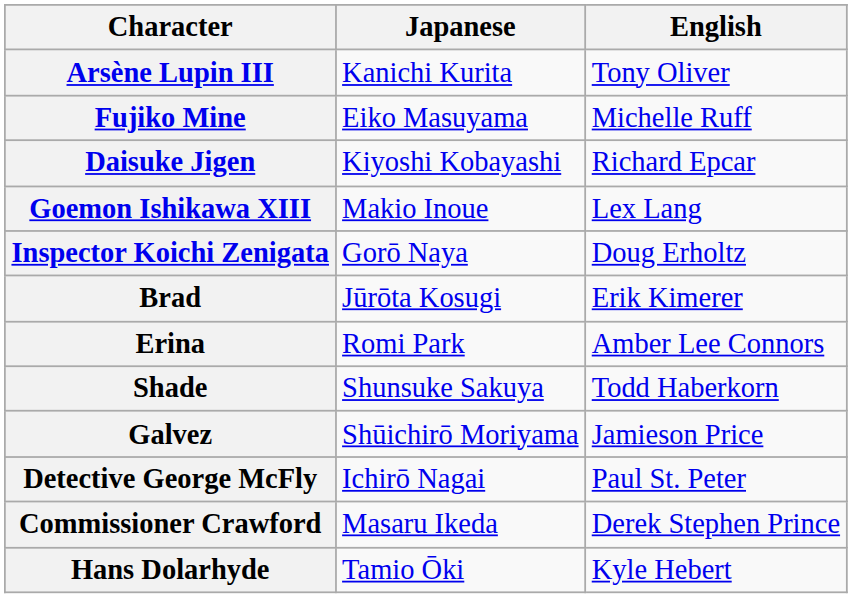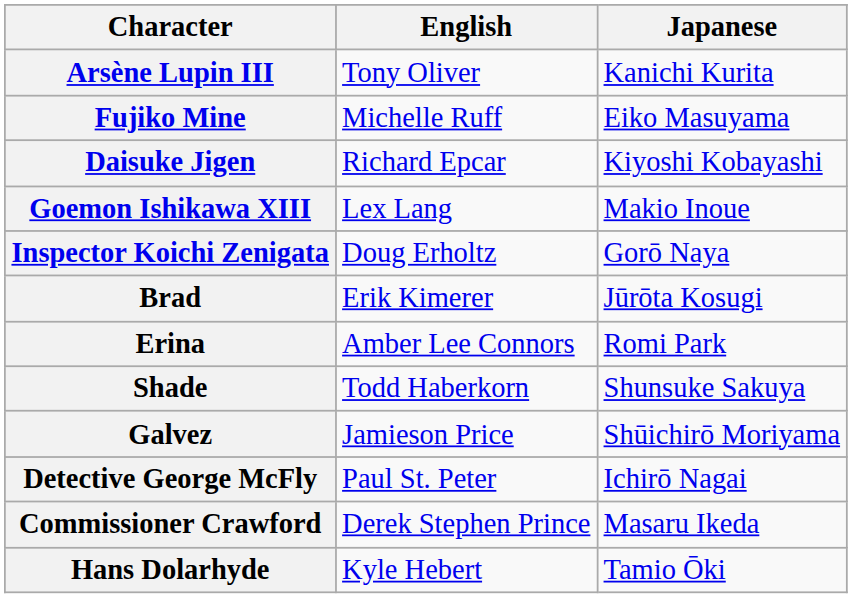columns swapped: Japanese <-> English
